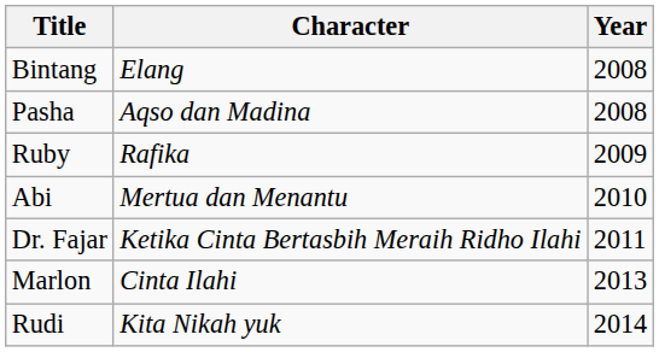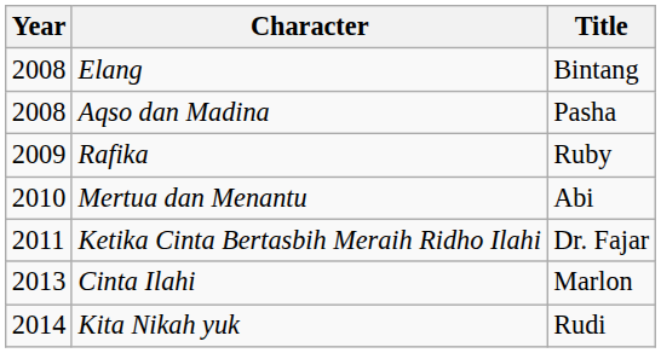columns swapped: Year <-> Title
